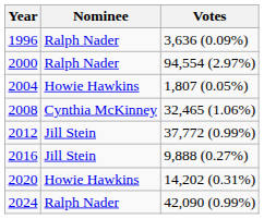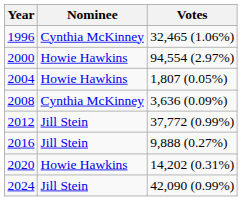1996 | Nominee: Ralph Nader -> Cynthia McKinney
1996 | Votes: 3,636 (0.09%) -> 32,465 (1.06%)
2000 | Nominee: Ralph Nader -> Howie Hawkins
2008 | Votes: 32,465 (1.06%) -> 3,636 (0.09%)
2024 | Nominee: Ralph Nader -> Jill Stein
